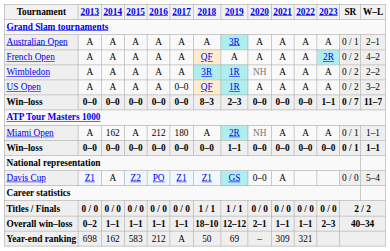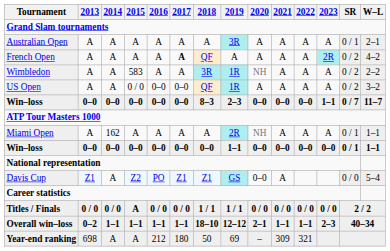French Open | 2017: normal -> bold
Wimbledon | 2015: A -> 583
US Open | 2015: A -> 0 / 0
US Open | 2016: A -> 0–0
Miami Open | 2016: 212 -> A
Miami Open | 2017: 180 -> A
Titles / Finals | 2015: 0 / 0 -> A
Year-end ranking | 2014: 162 -> A
Year-end ranking | 2015: 583 -> A
Year-end ranking | 2017: A -> 180
